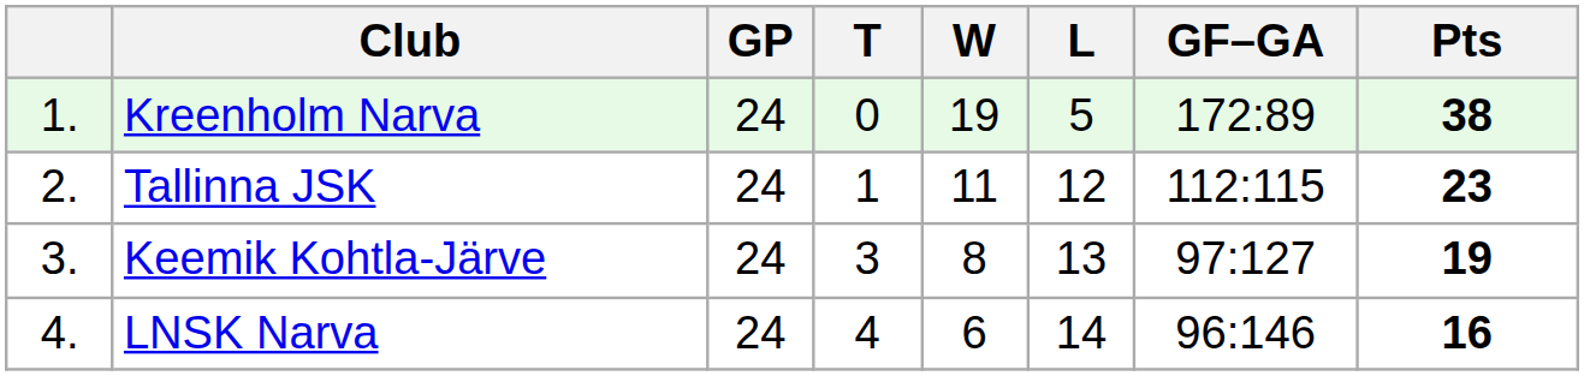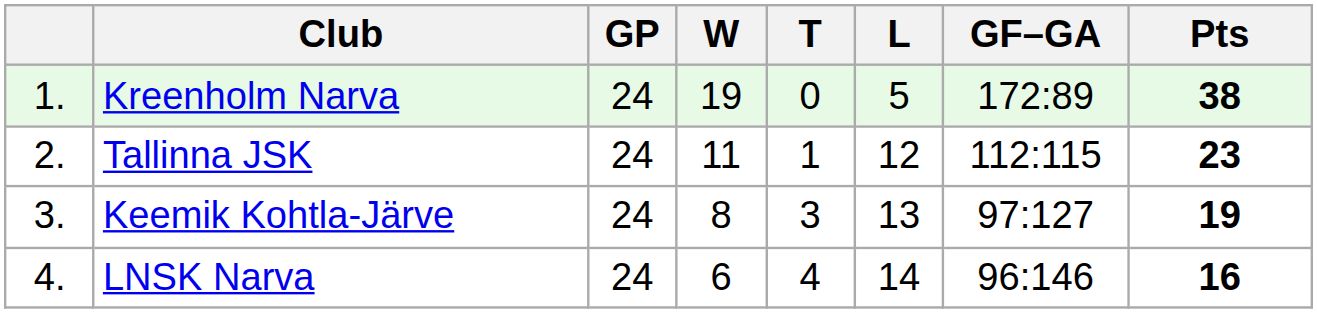columns swapped: W <-> T
